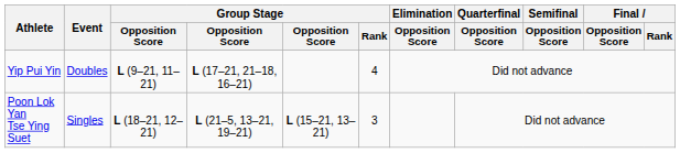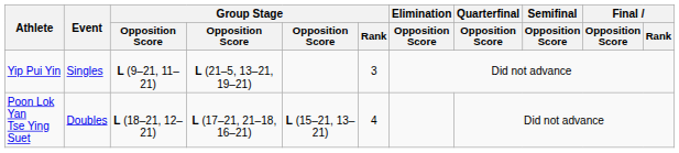Yip Pui Yin | Event: Doubles -> Singles
Yip Pui Yin | column 4: L (17–21, 21–18, 16–21) -> L (21–5, 13–21, 19–21)
Yip Pui Yin | Group Stage / Rank: 4 -> 3
Poon Lok Yan Tse Ying Suet | Event: Singles -> Doubles
Poon Lok Yan Tse Ying Suet | column 4: L (21–5, 13–21, 19–21) -> L (17–21, 21–18, 16–21)
Poon Lok Yan Tse Ying Suet | Group Stage / Rank: 3 -> 4
